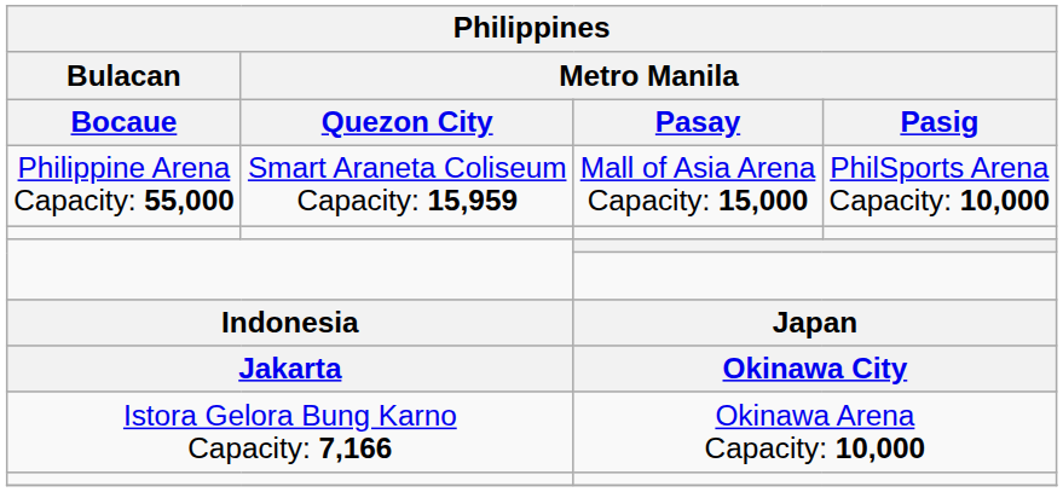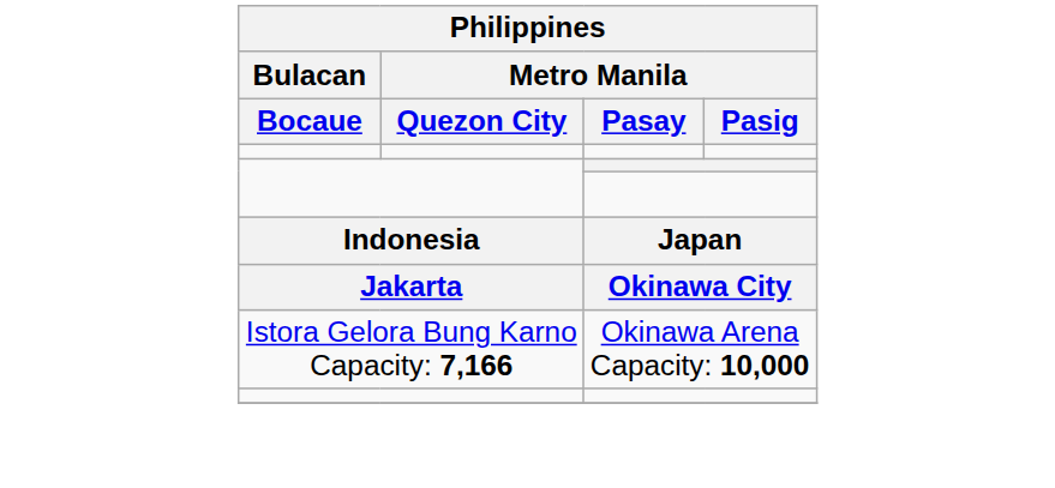- row: Philippine Arena Capacity: 55,000 | Smart Araneta Coliseum Capacity: 15,959 | Mall of Asia Arena Capacity: 15,000 | PhilSports Arena Capacity: 10,000
